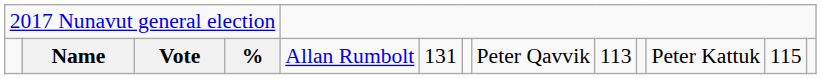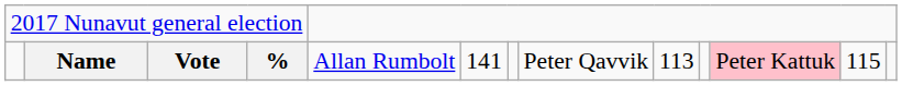Name | column 6: 131 -> 141
Name | column 11: no background -> pink background
